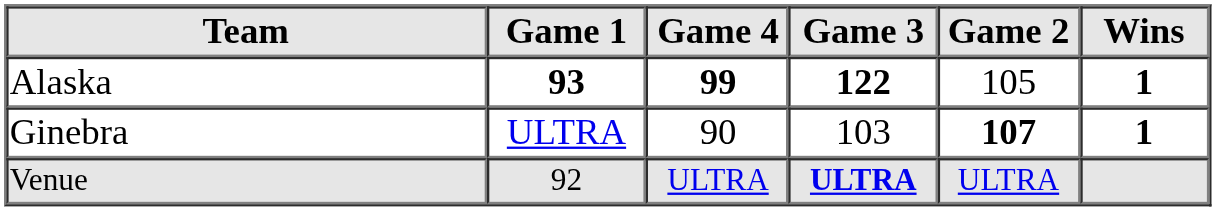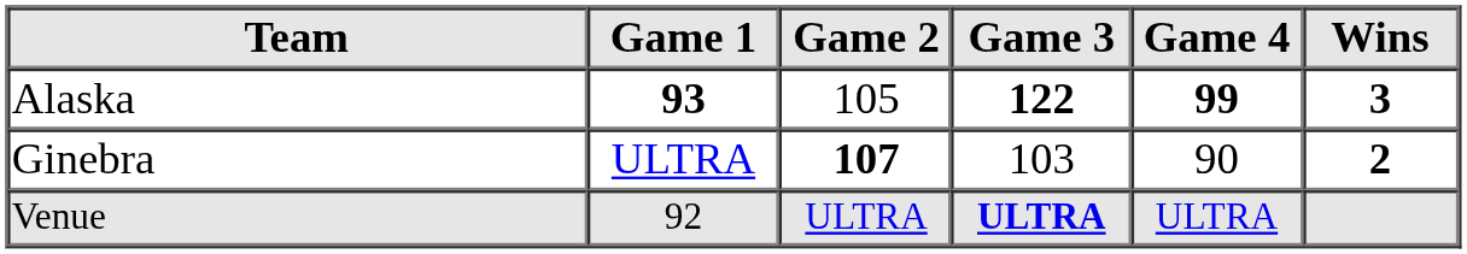columns swapped: Game 2 <-> Game 4
Alaska | Wins: 1 -> 3
Ginebra | Wins: 1 -> 2
